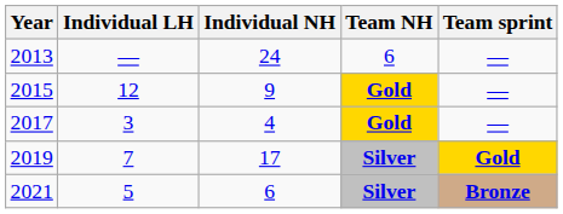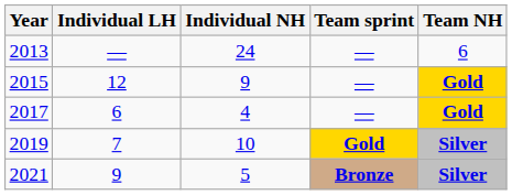columns swapped: Team NH <-> Team sprint
2017 | Individual LH: 3 -> 6
2019 | Individual NH: 17 -> 10
2021 | Individual LH: 5 -> 9
2021 | Individual NH: 6 -> 5
